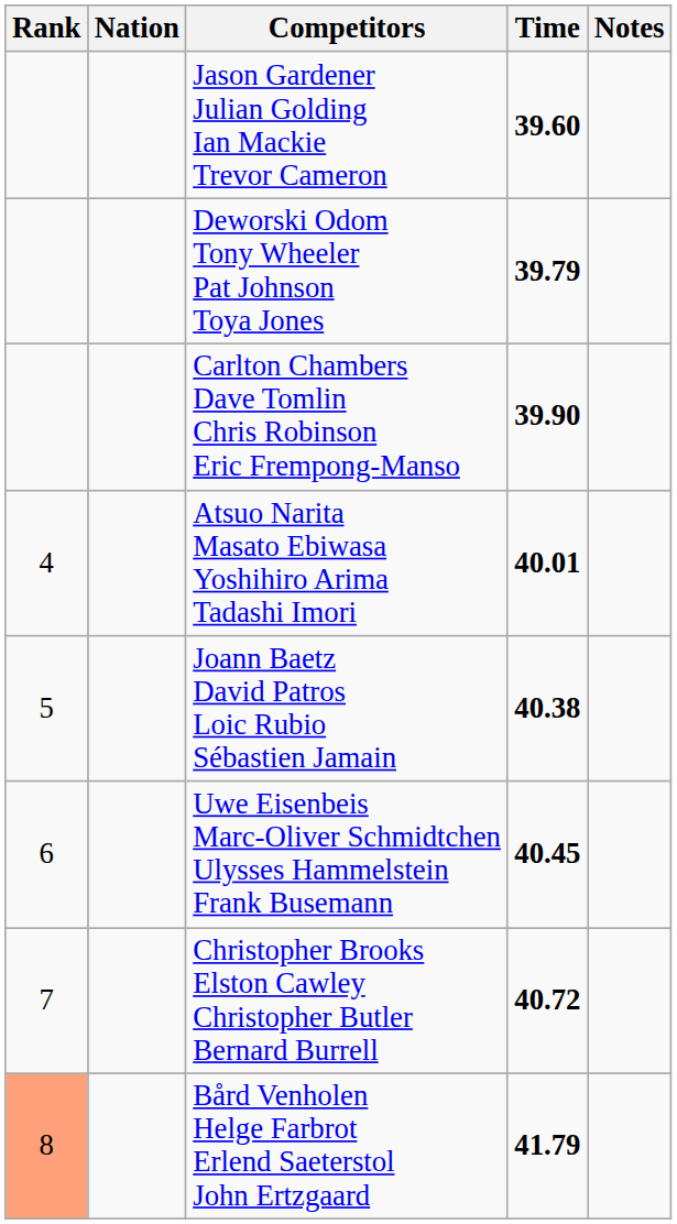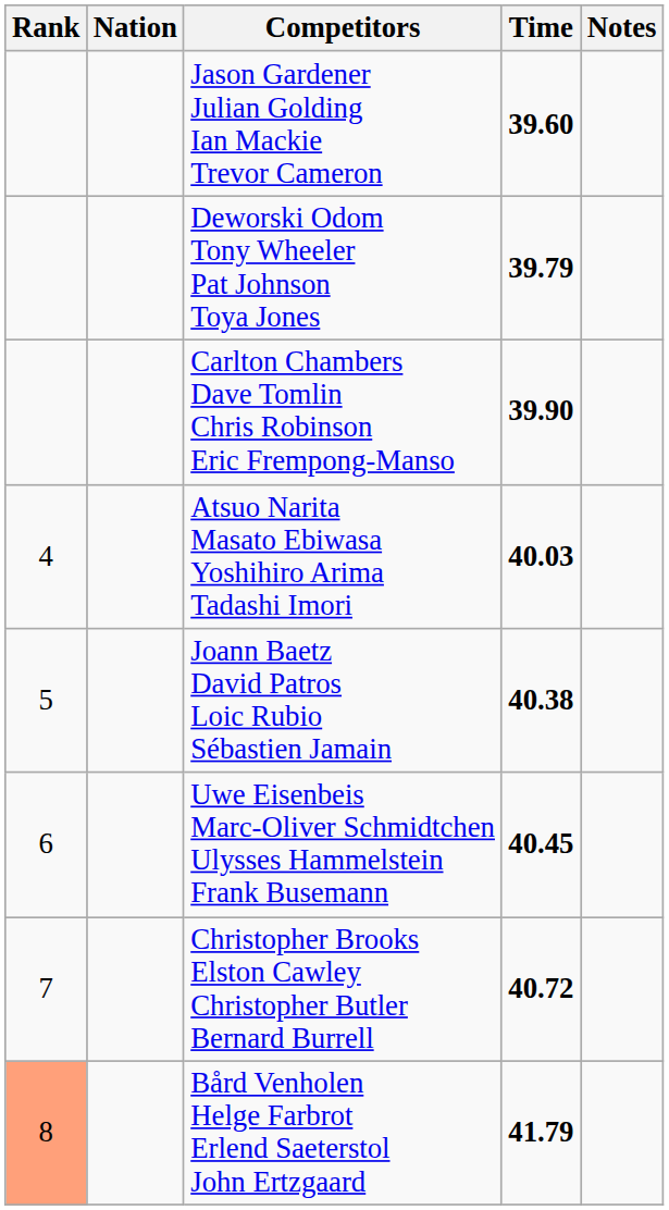Atsuo Narita Masato Ebiwasa Yoshihiro Arima Tadashi Imori | Time: 40.01 -> 40.03
